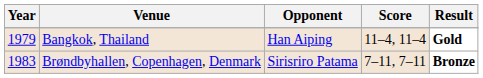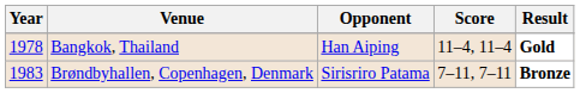Bangkok, Thailand | Year: 1979 -> 1978
